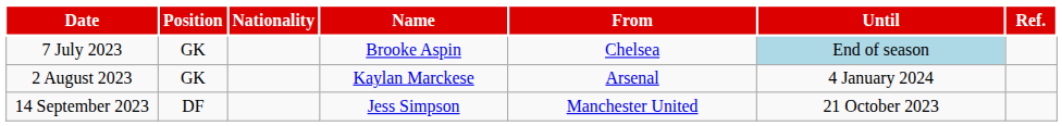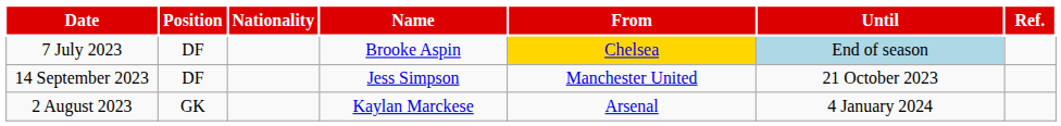7 July 2023 | Position: GK -> DF
7 July 2023 | From: no background -> gold background
rows swapped: 2 August 2023 <-> 14 September 2023
